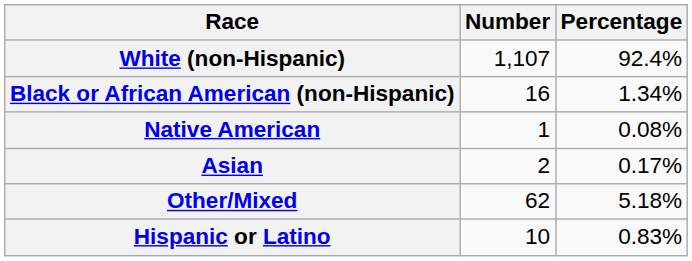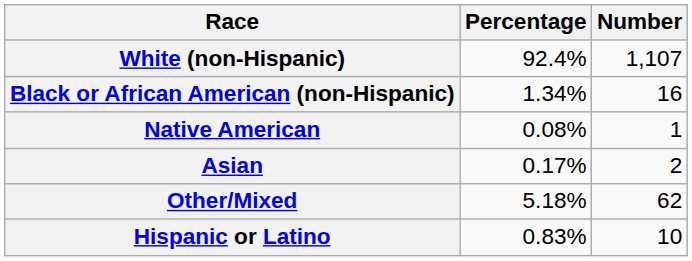columns swapped: Number <-> Percentage
